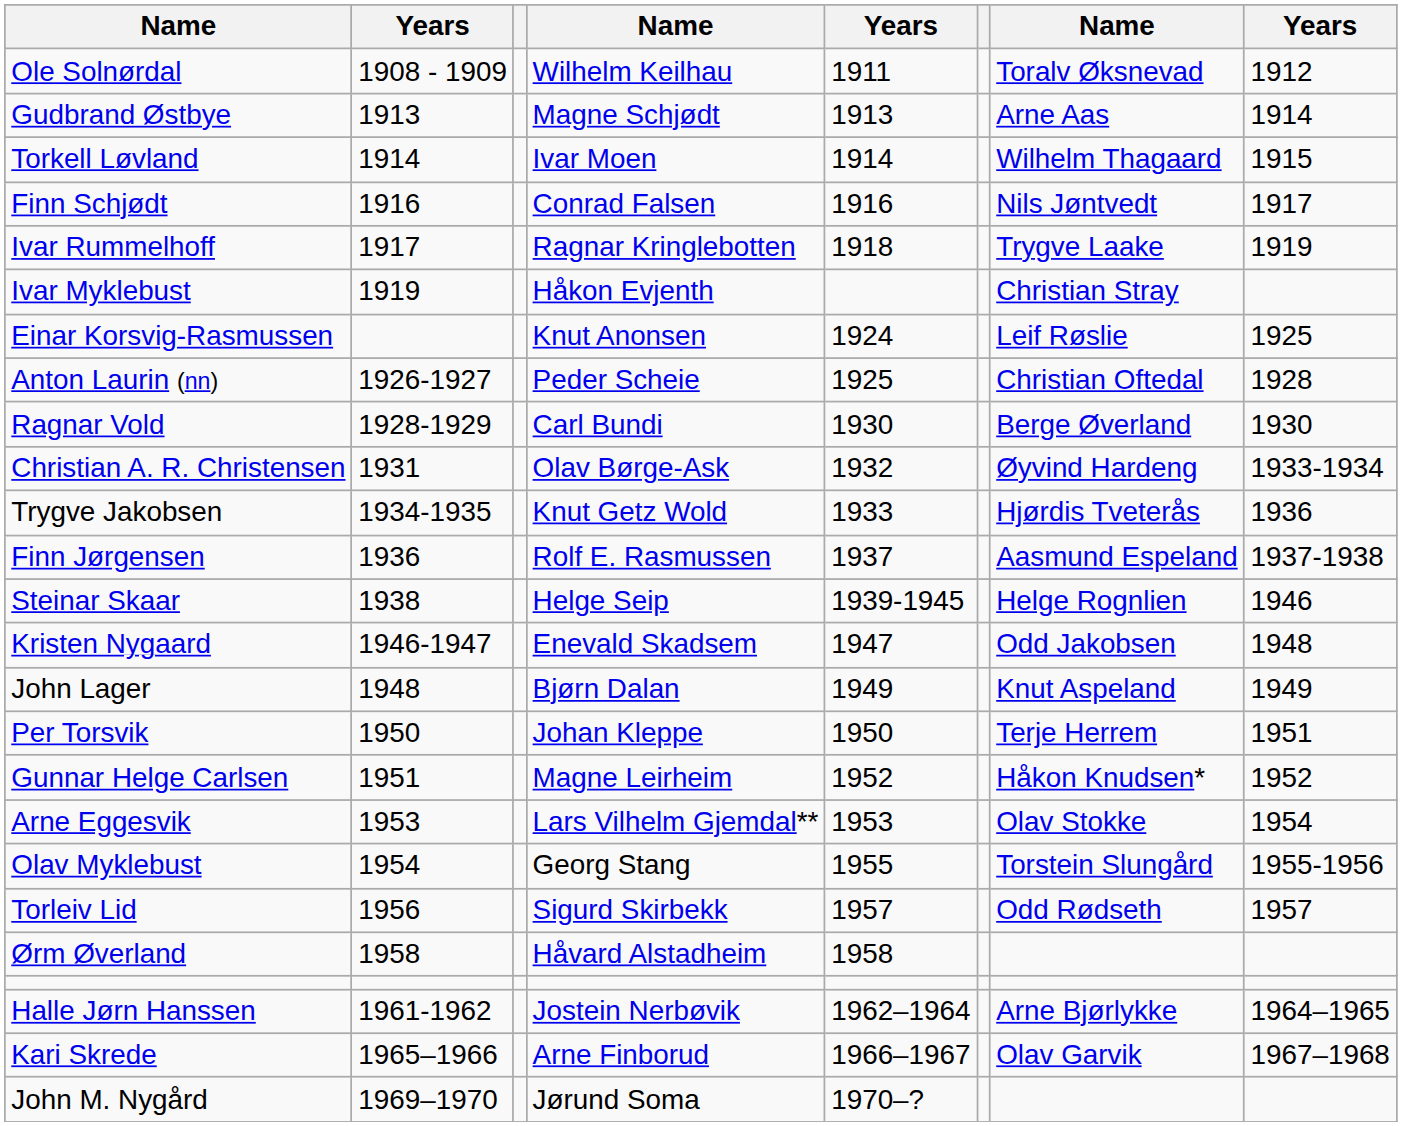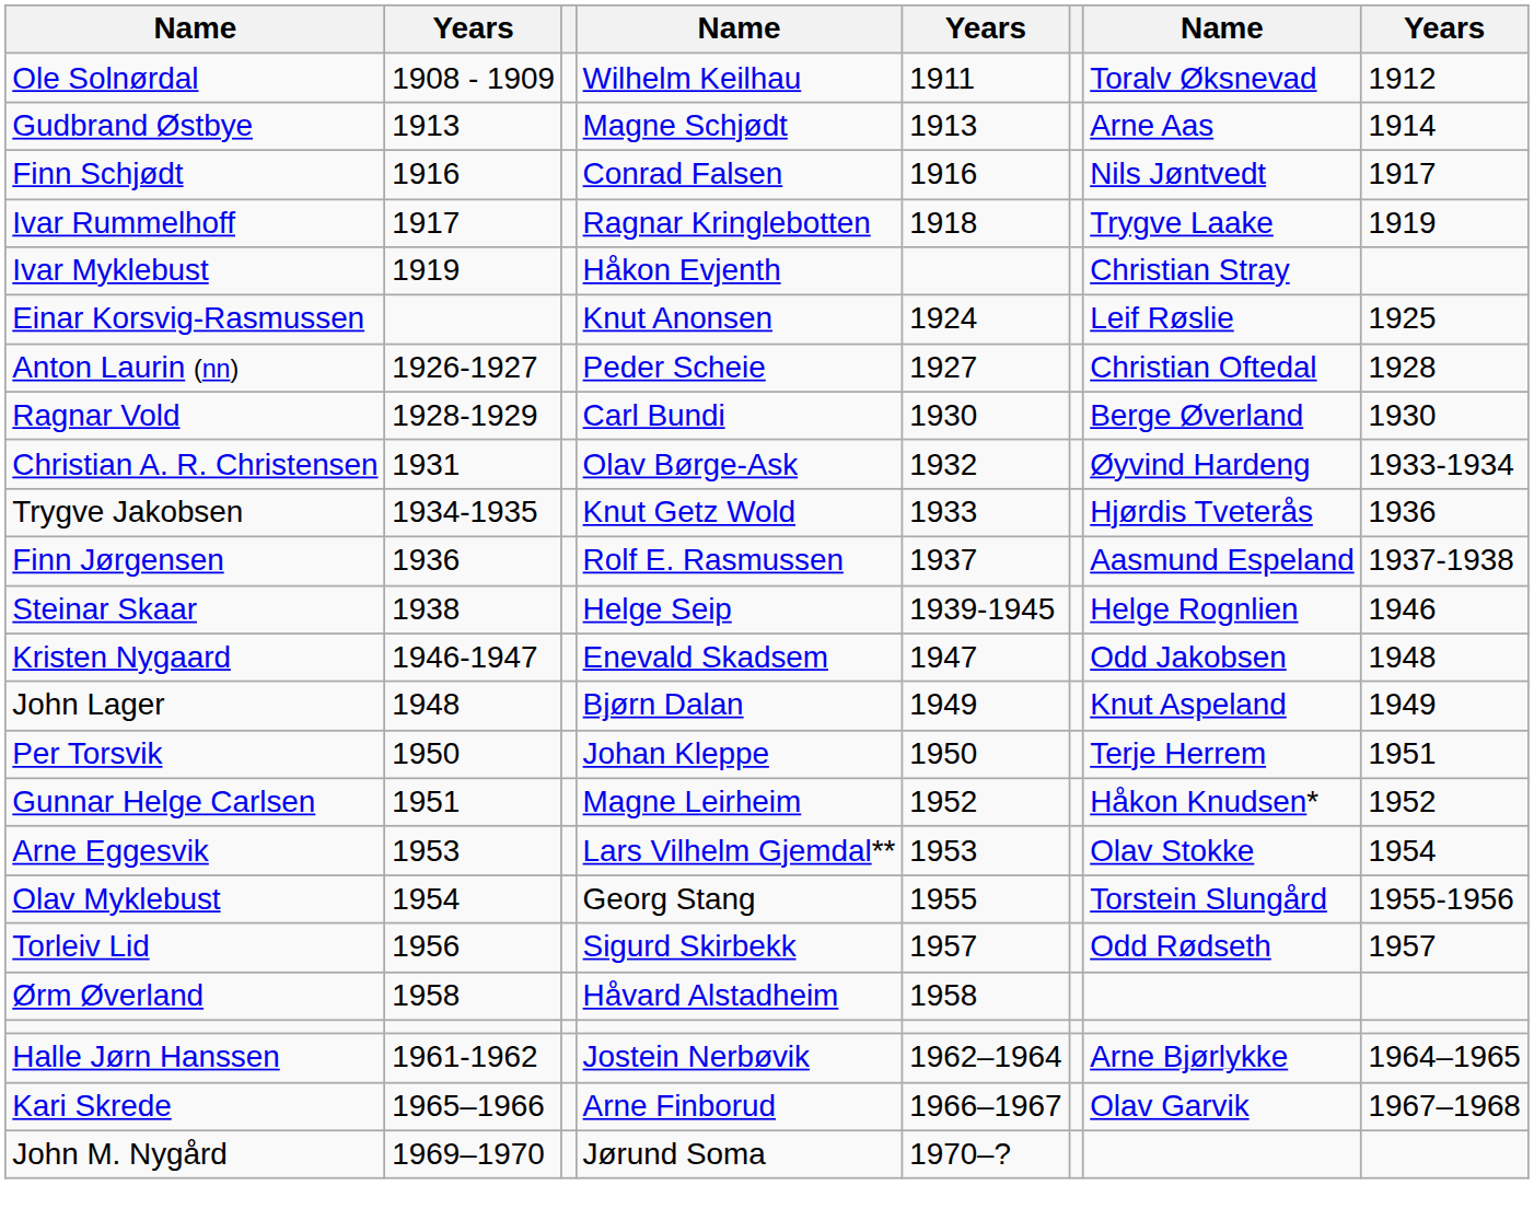- row: Torkell Løvland | 1914 | Ivar Moen | 1914 | Wilhelm Thagaard | 1915
Anton Laurin (nn) | column 5: 1925 -> 1927
